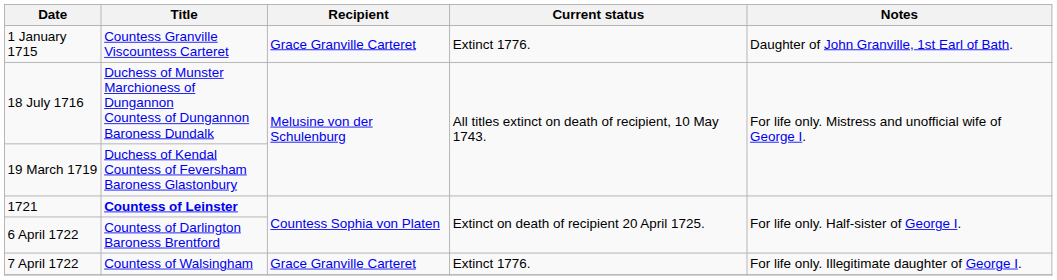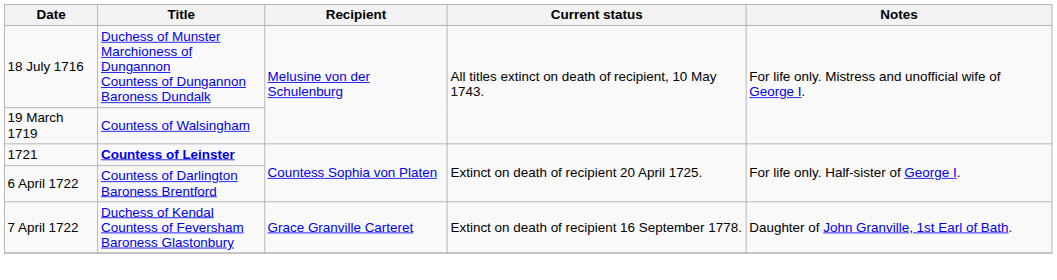- row: 1 January 1715 | Countess Granville Viscountess Carteret | Grace Granville Carteret | Extinct 1776. | Daughter of John Granville, 1st Earl of Bath.
19 March 1719 | Title: Duchess of Kendal Countess of Feversham Baroness Glastonbury -> Countess of Walsingham
7 April 1722 | Title: Countess of Walsingham -> Duchess of Kendal Countess of Feversham Baroness Glastonbury
7 April 1722 | Current status: Extinct 1776. -> Extinct on death of recipient 16 September 1778.
7 April 1722 | Notes: For life only. Illegitimate daughter of George I. -> Daughter of John Granville, 1st Earl of Bath.
